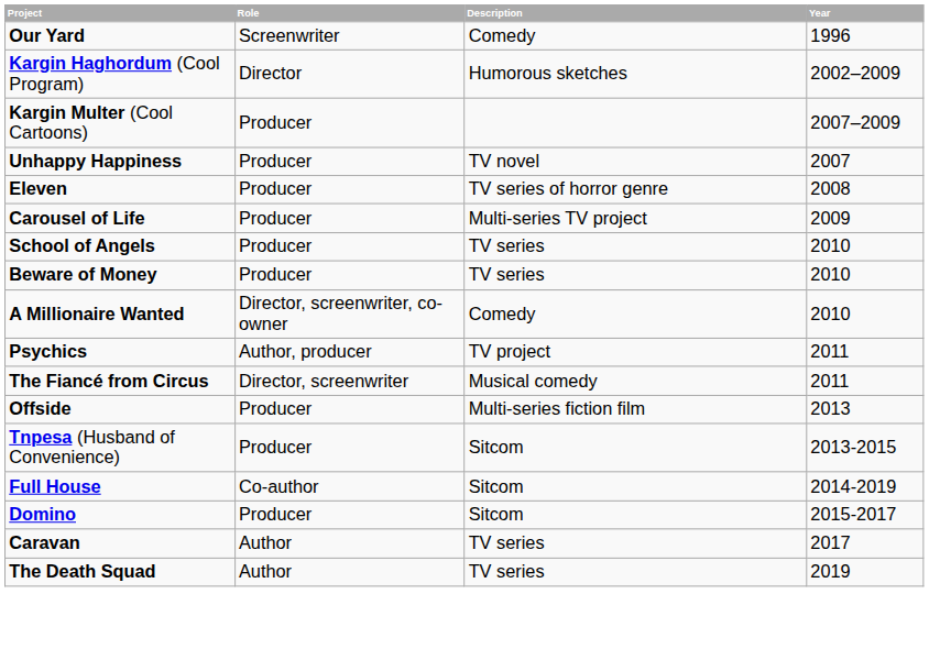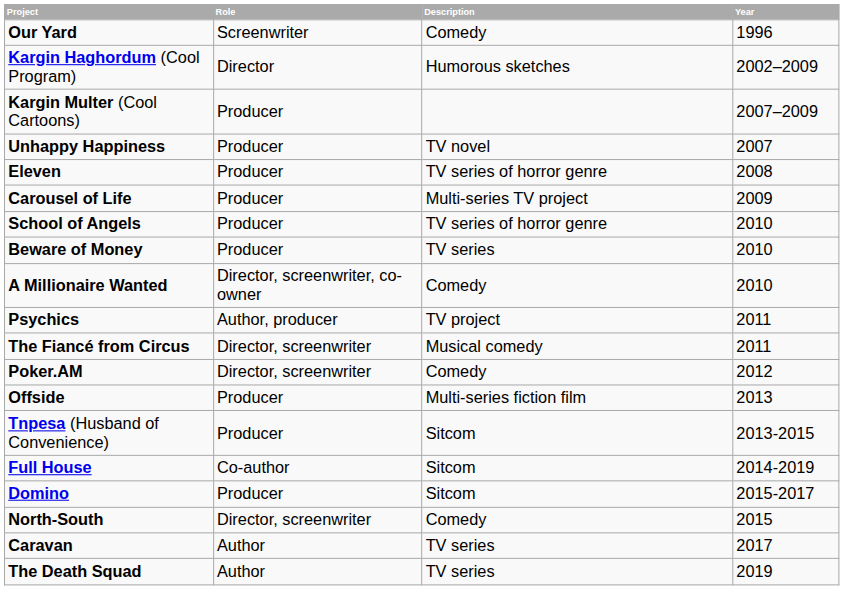School of Angels | Description: TV series -> TV series of horror genre
+ row: Poker.AM | Director, screenwriter | Comedy | 2012
+ row: North-South | Director, screenwriter | Comedy | 2015
